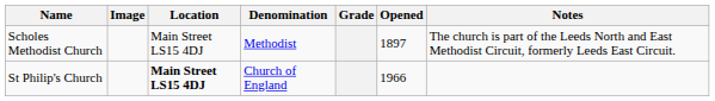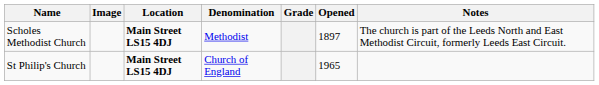Scholes Methodist Church | Location: normal -> bold
St Philip's Church | Opened: 1966 -> 1965
